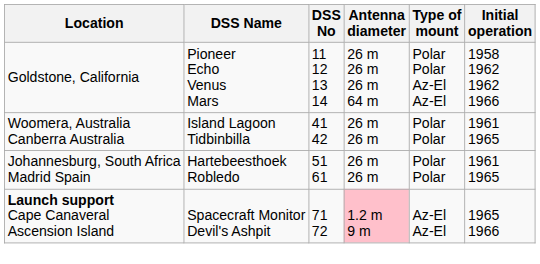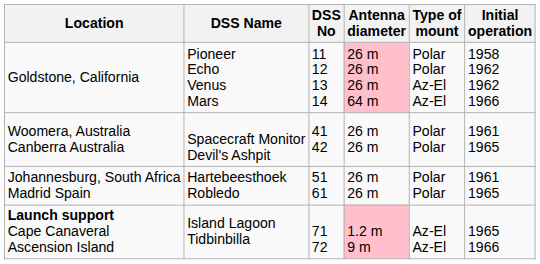Goldstone, California | Antenna diameter: no background -> pink background
Woomera, Australia Canberra Australia | DSS Name: Island Lagoon Tidbinbilla -> Spacecraft Monitor Devil's Ashpit
Launch support Cape Canaveral Ascension Island | DSS Name: Spacecraft Monitor Devil's Ashpit -> Island Lagoon Tidbinbilla
